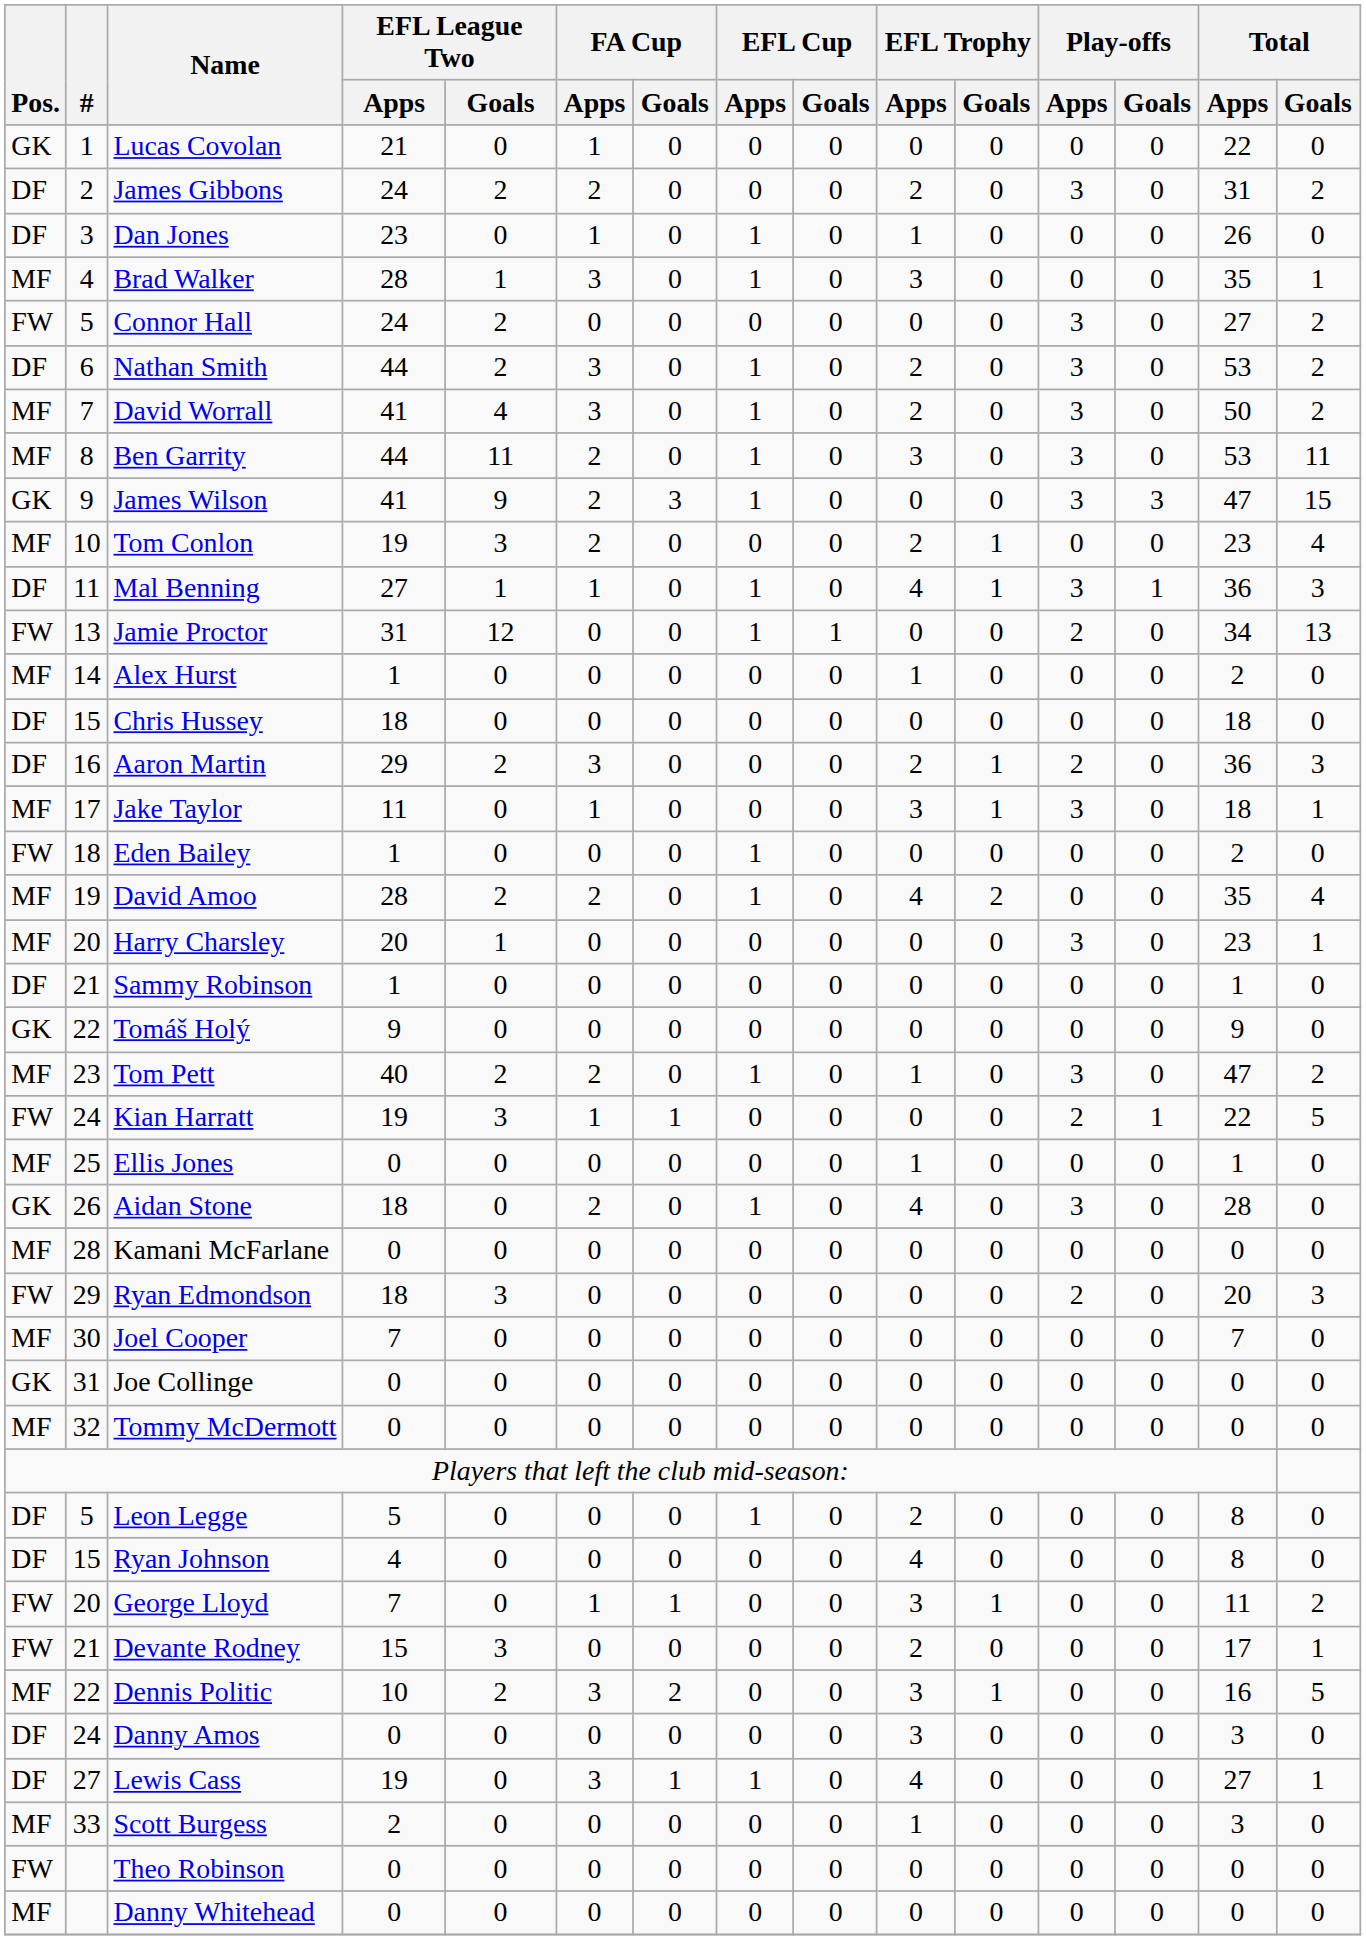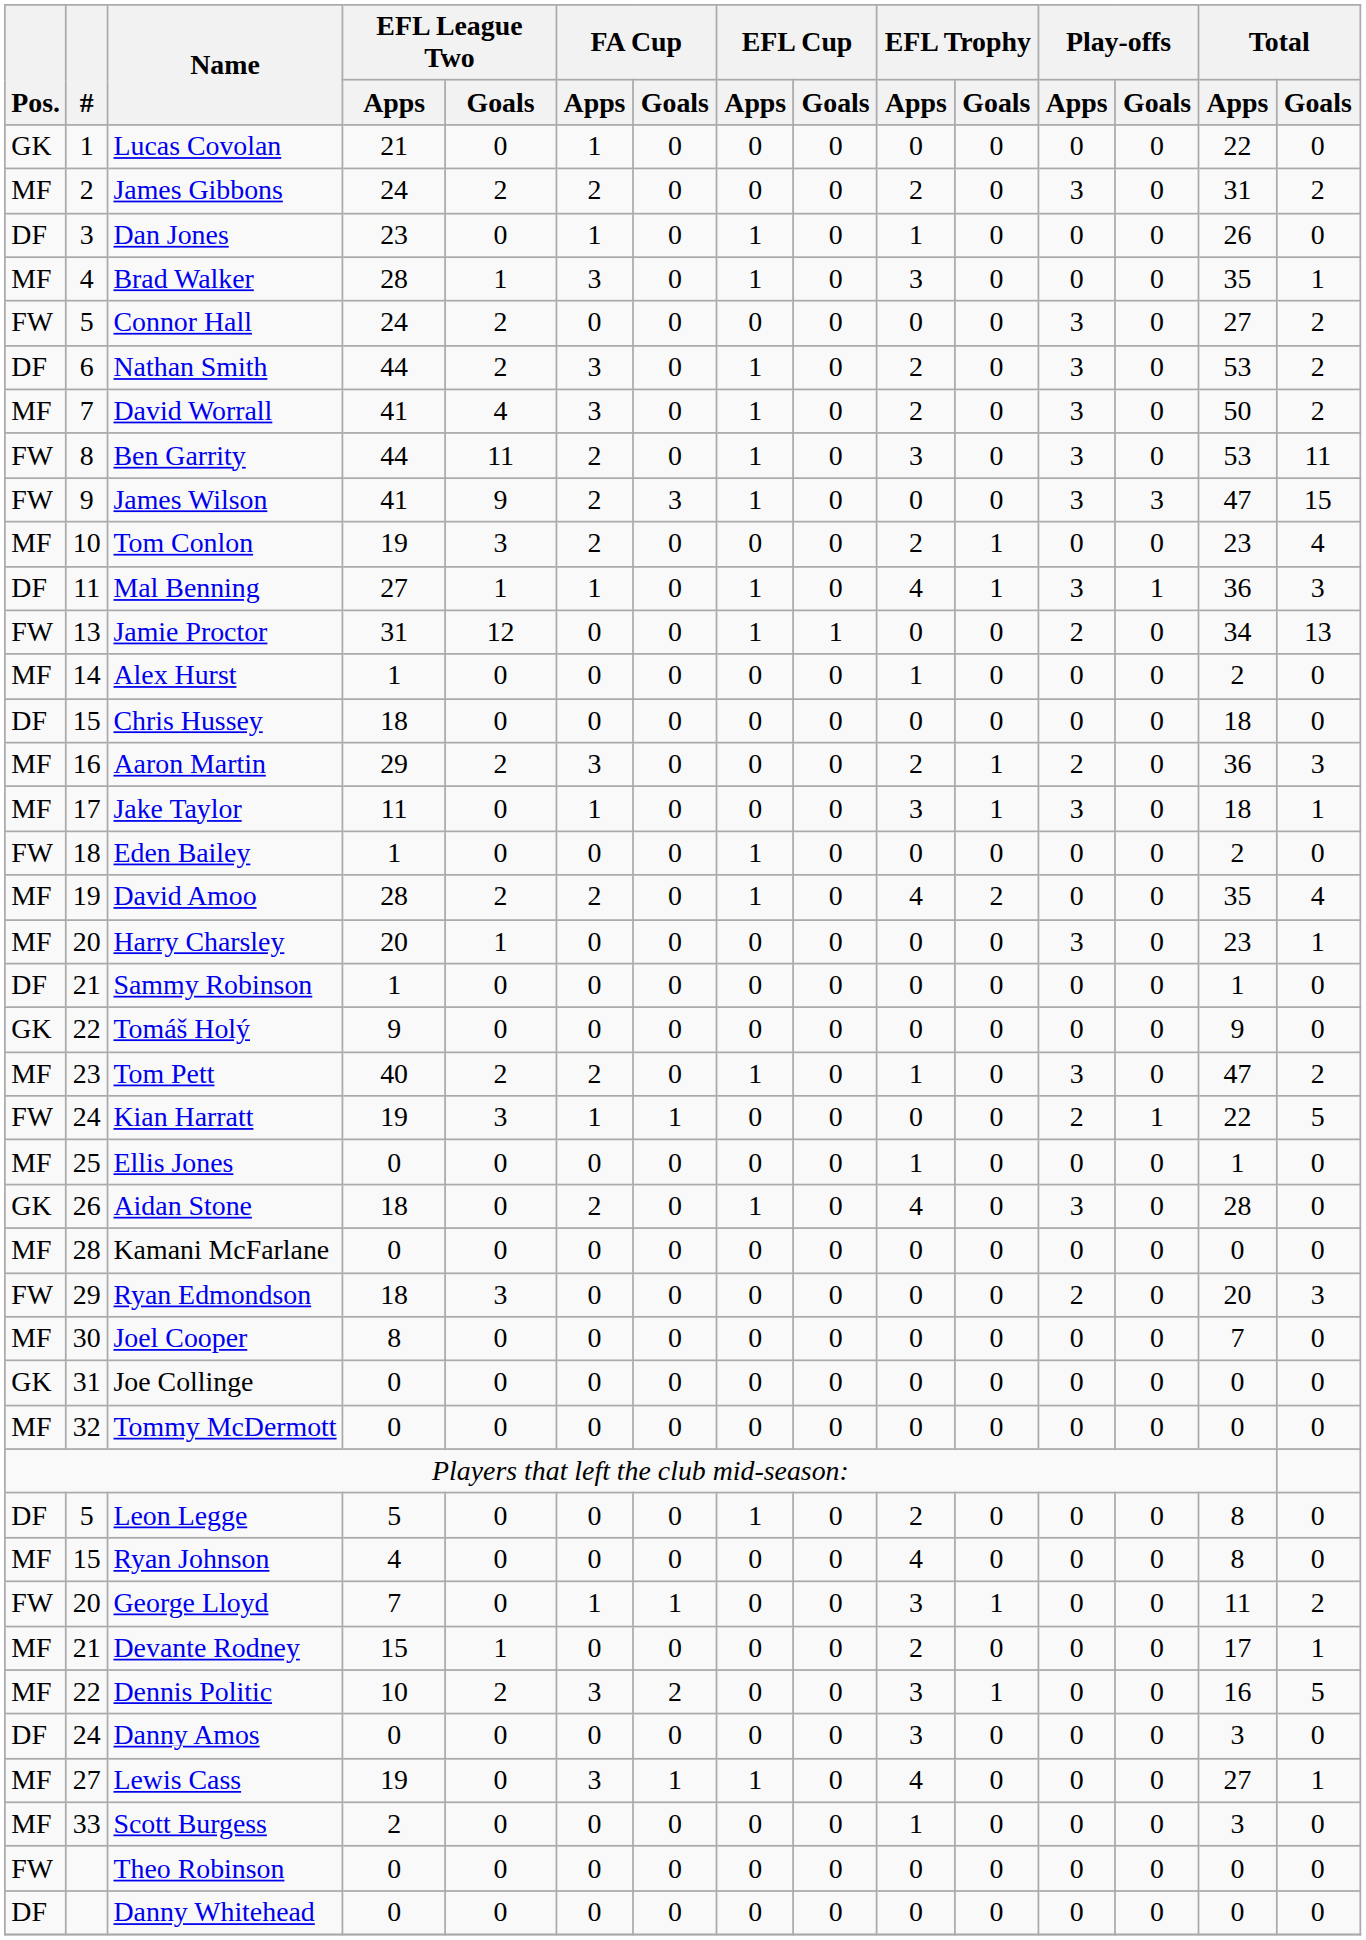James Gibbons | Pos.: DF -> MF
Ben Garrity | Pos.: MF -> FW
James Wilson | Pos.: GK -> FW
Aaron Martin | Pos.: DF -> MF
Joel Cooper | EFL League Two / Apps: 7 -> 8
Ryan Johnson | Pos.: DF -> MF
Devante Rodney | Pos.: FW -> MF
Devante Rodney | EFL League Two / Goals: 3 -> 1
Lewis Cass | Pos.: DF -> MF
Danny Whitehead | Pos.: MF -> DF
